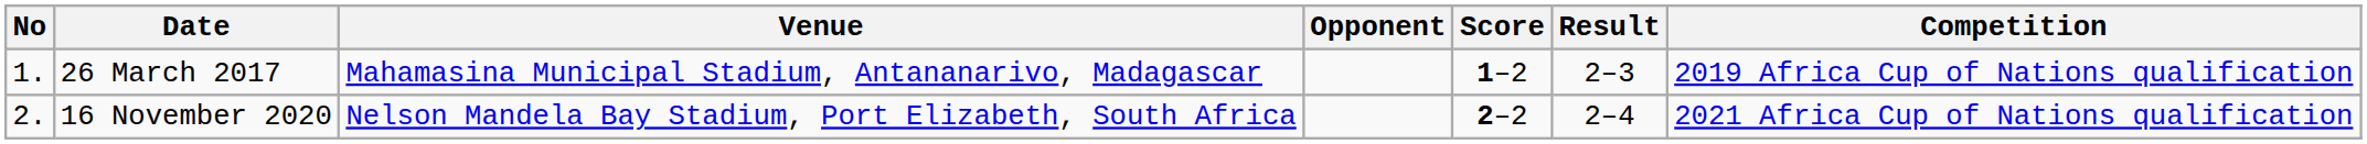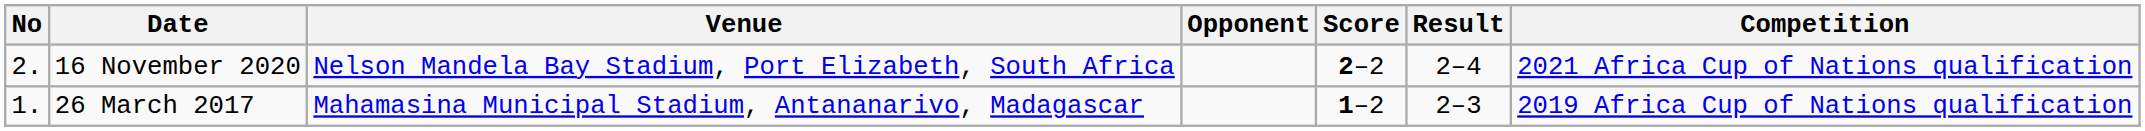rows swapped: 26 March 2017 <-> 16 November 2020
